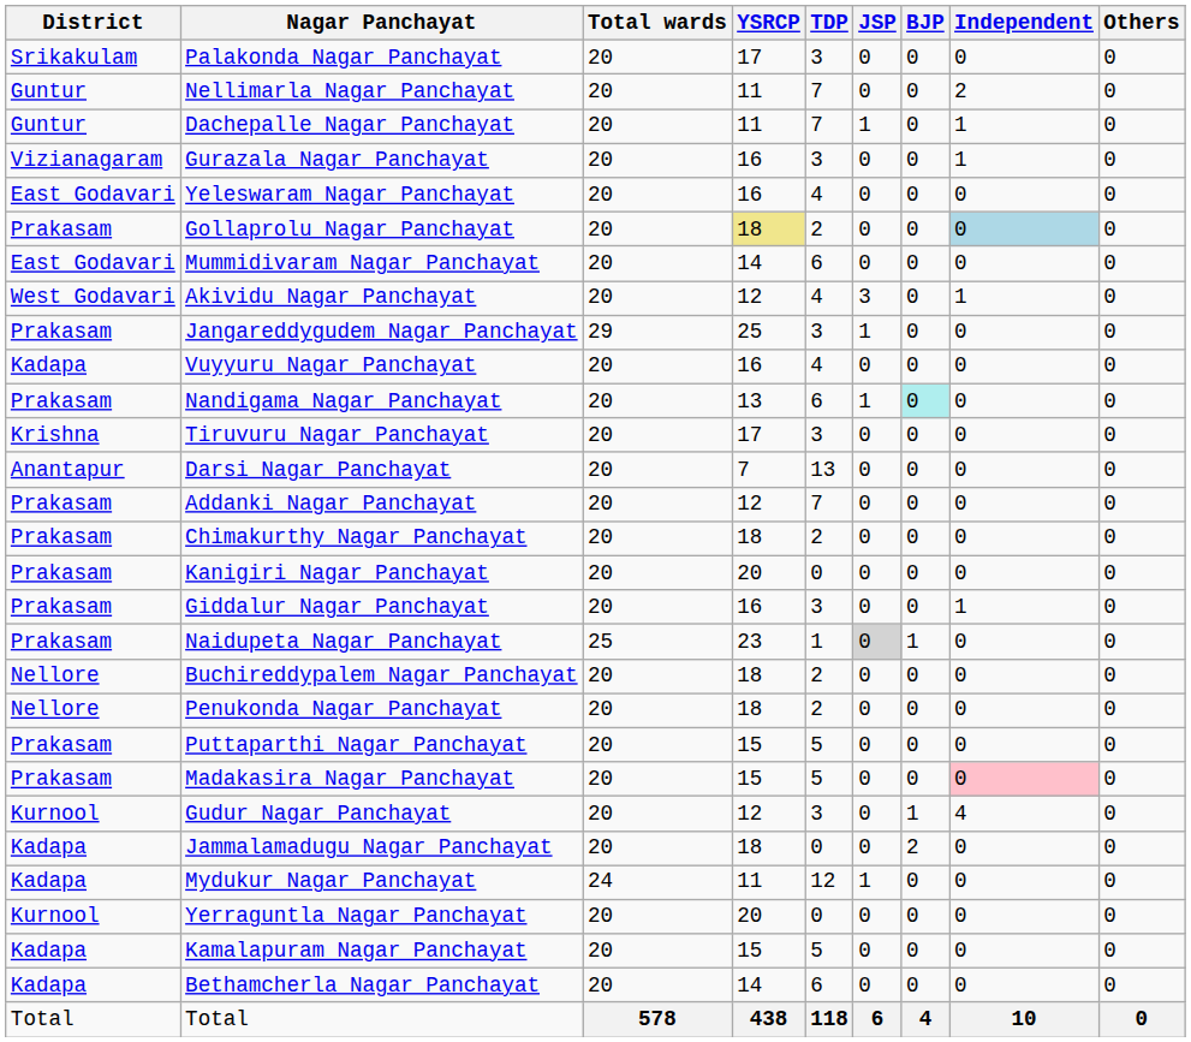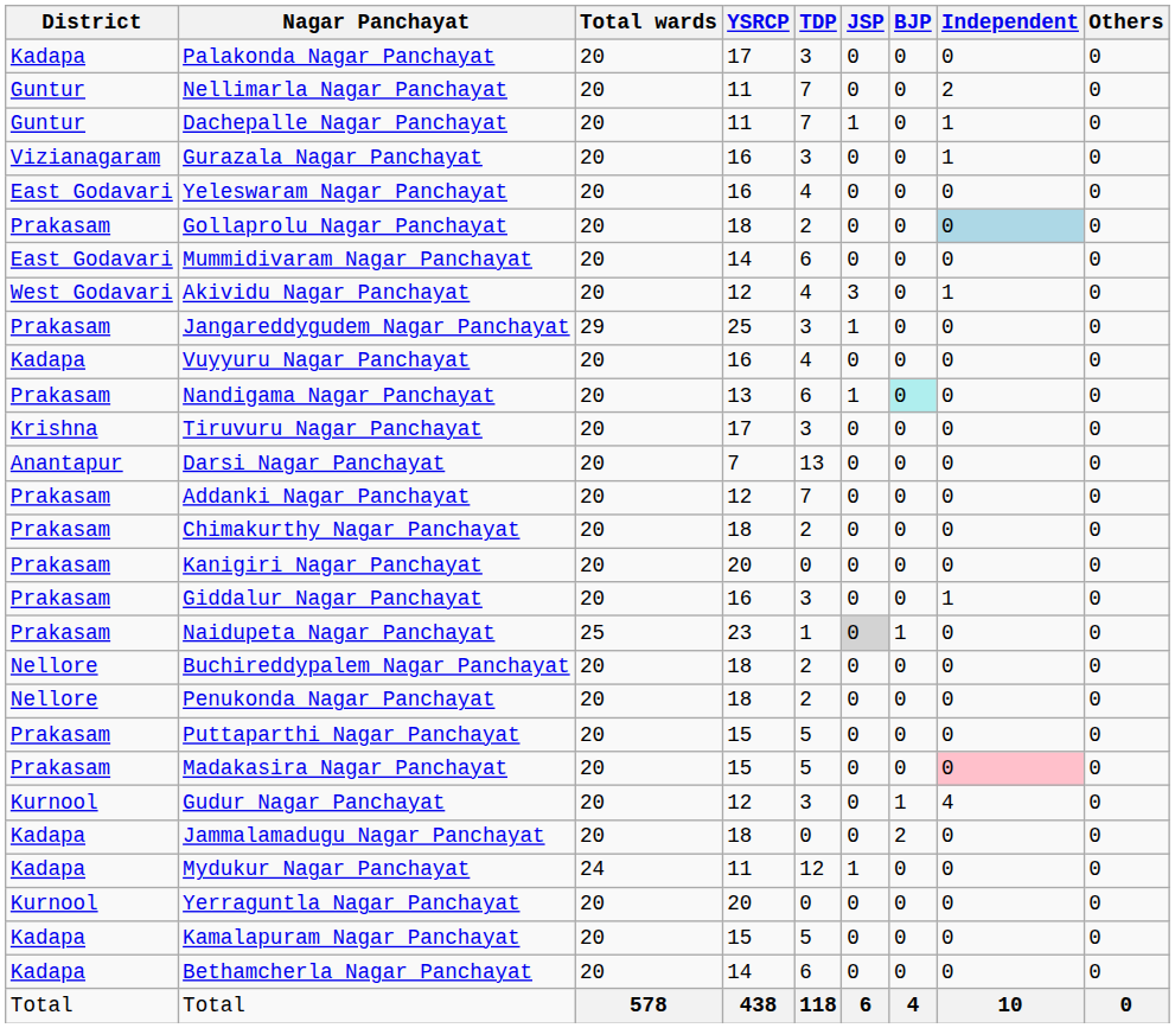Palakonda Nagar Panchayat | District: Srikakulam -> Kadapa
Gollaprolu Nagar Panchayat | YSRCP: khaki background -> no background
